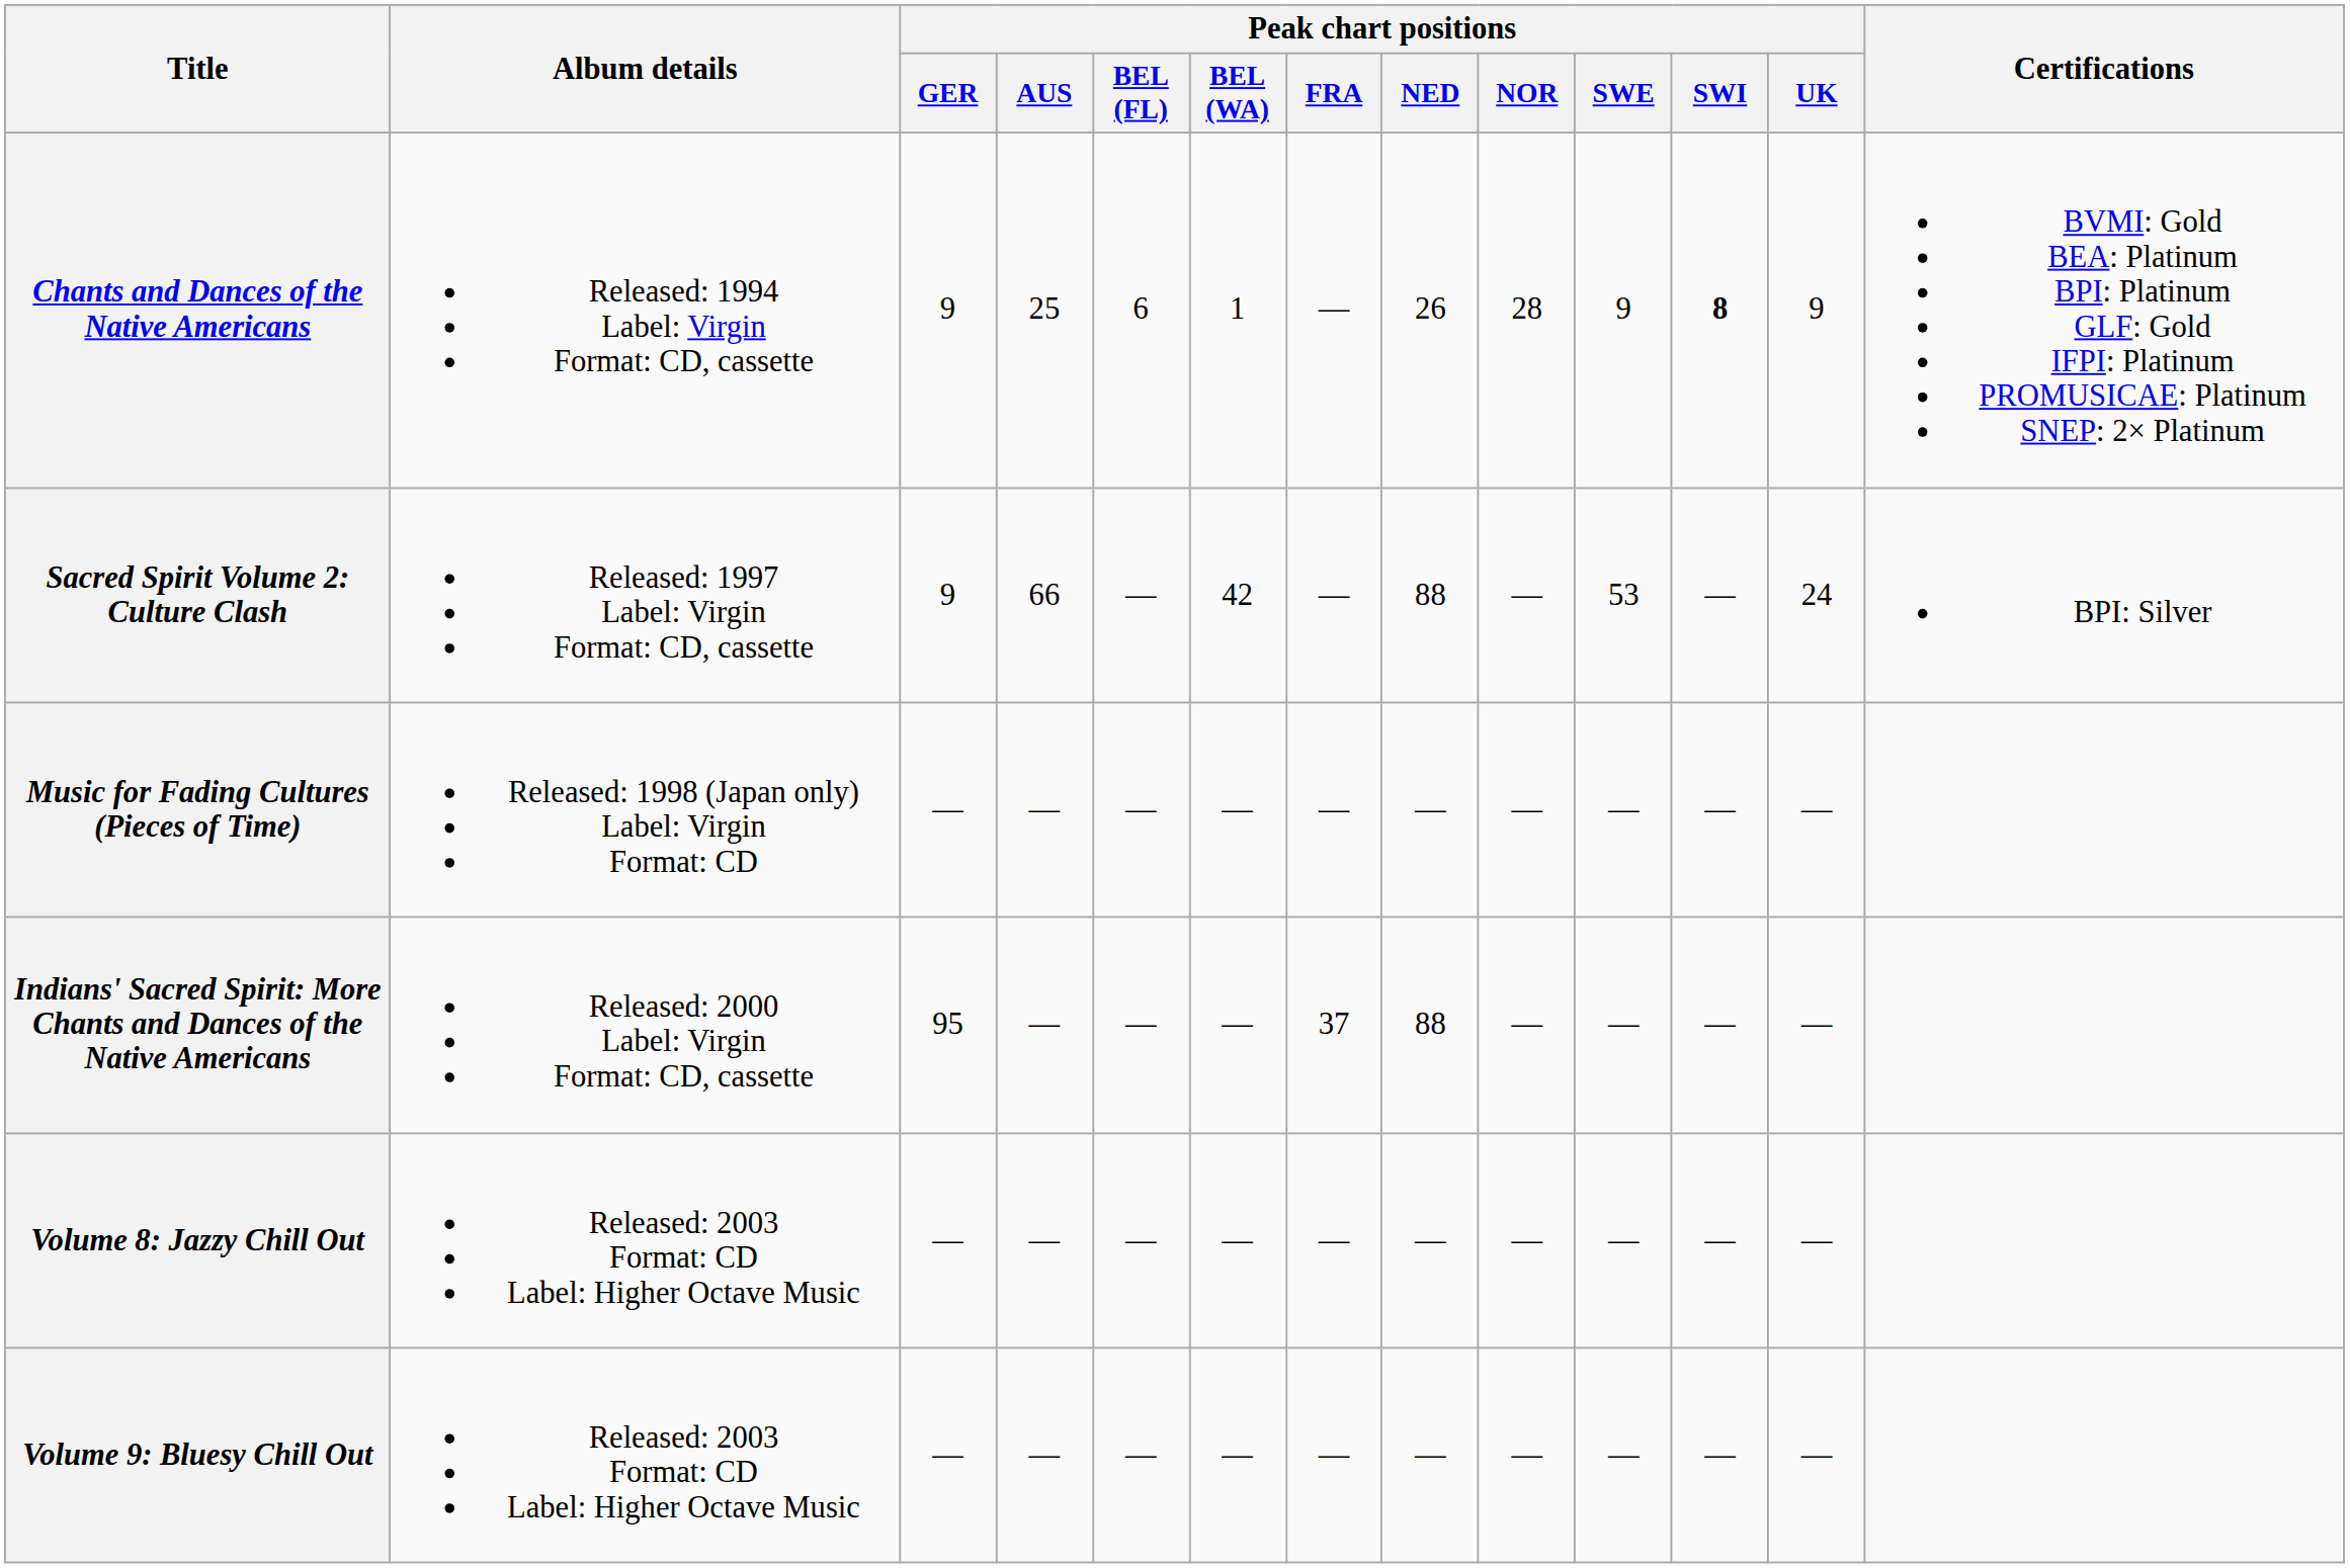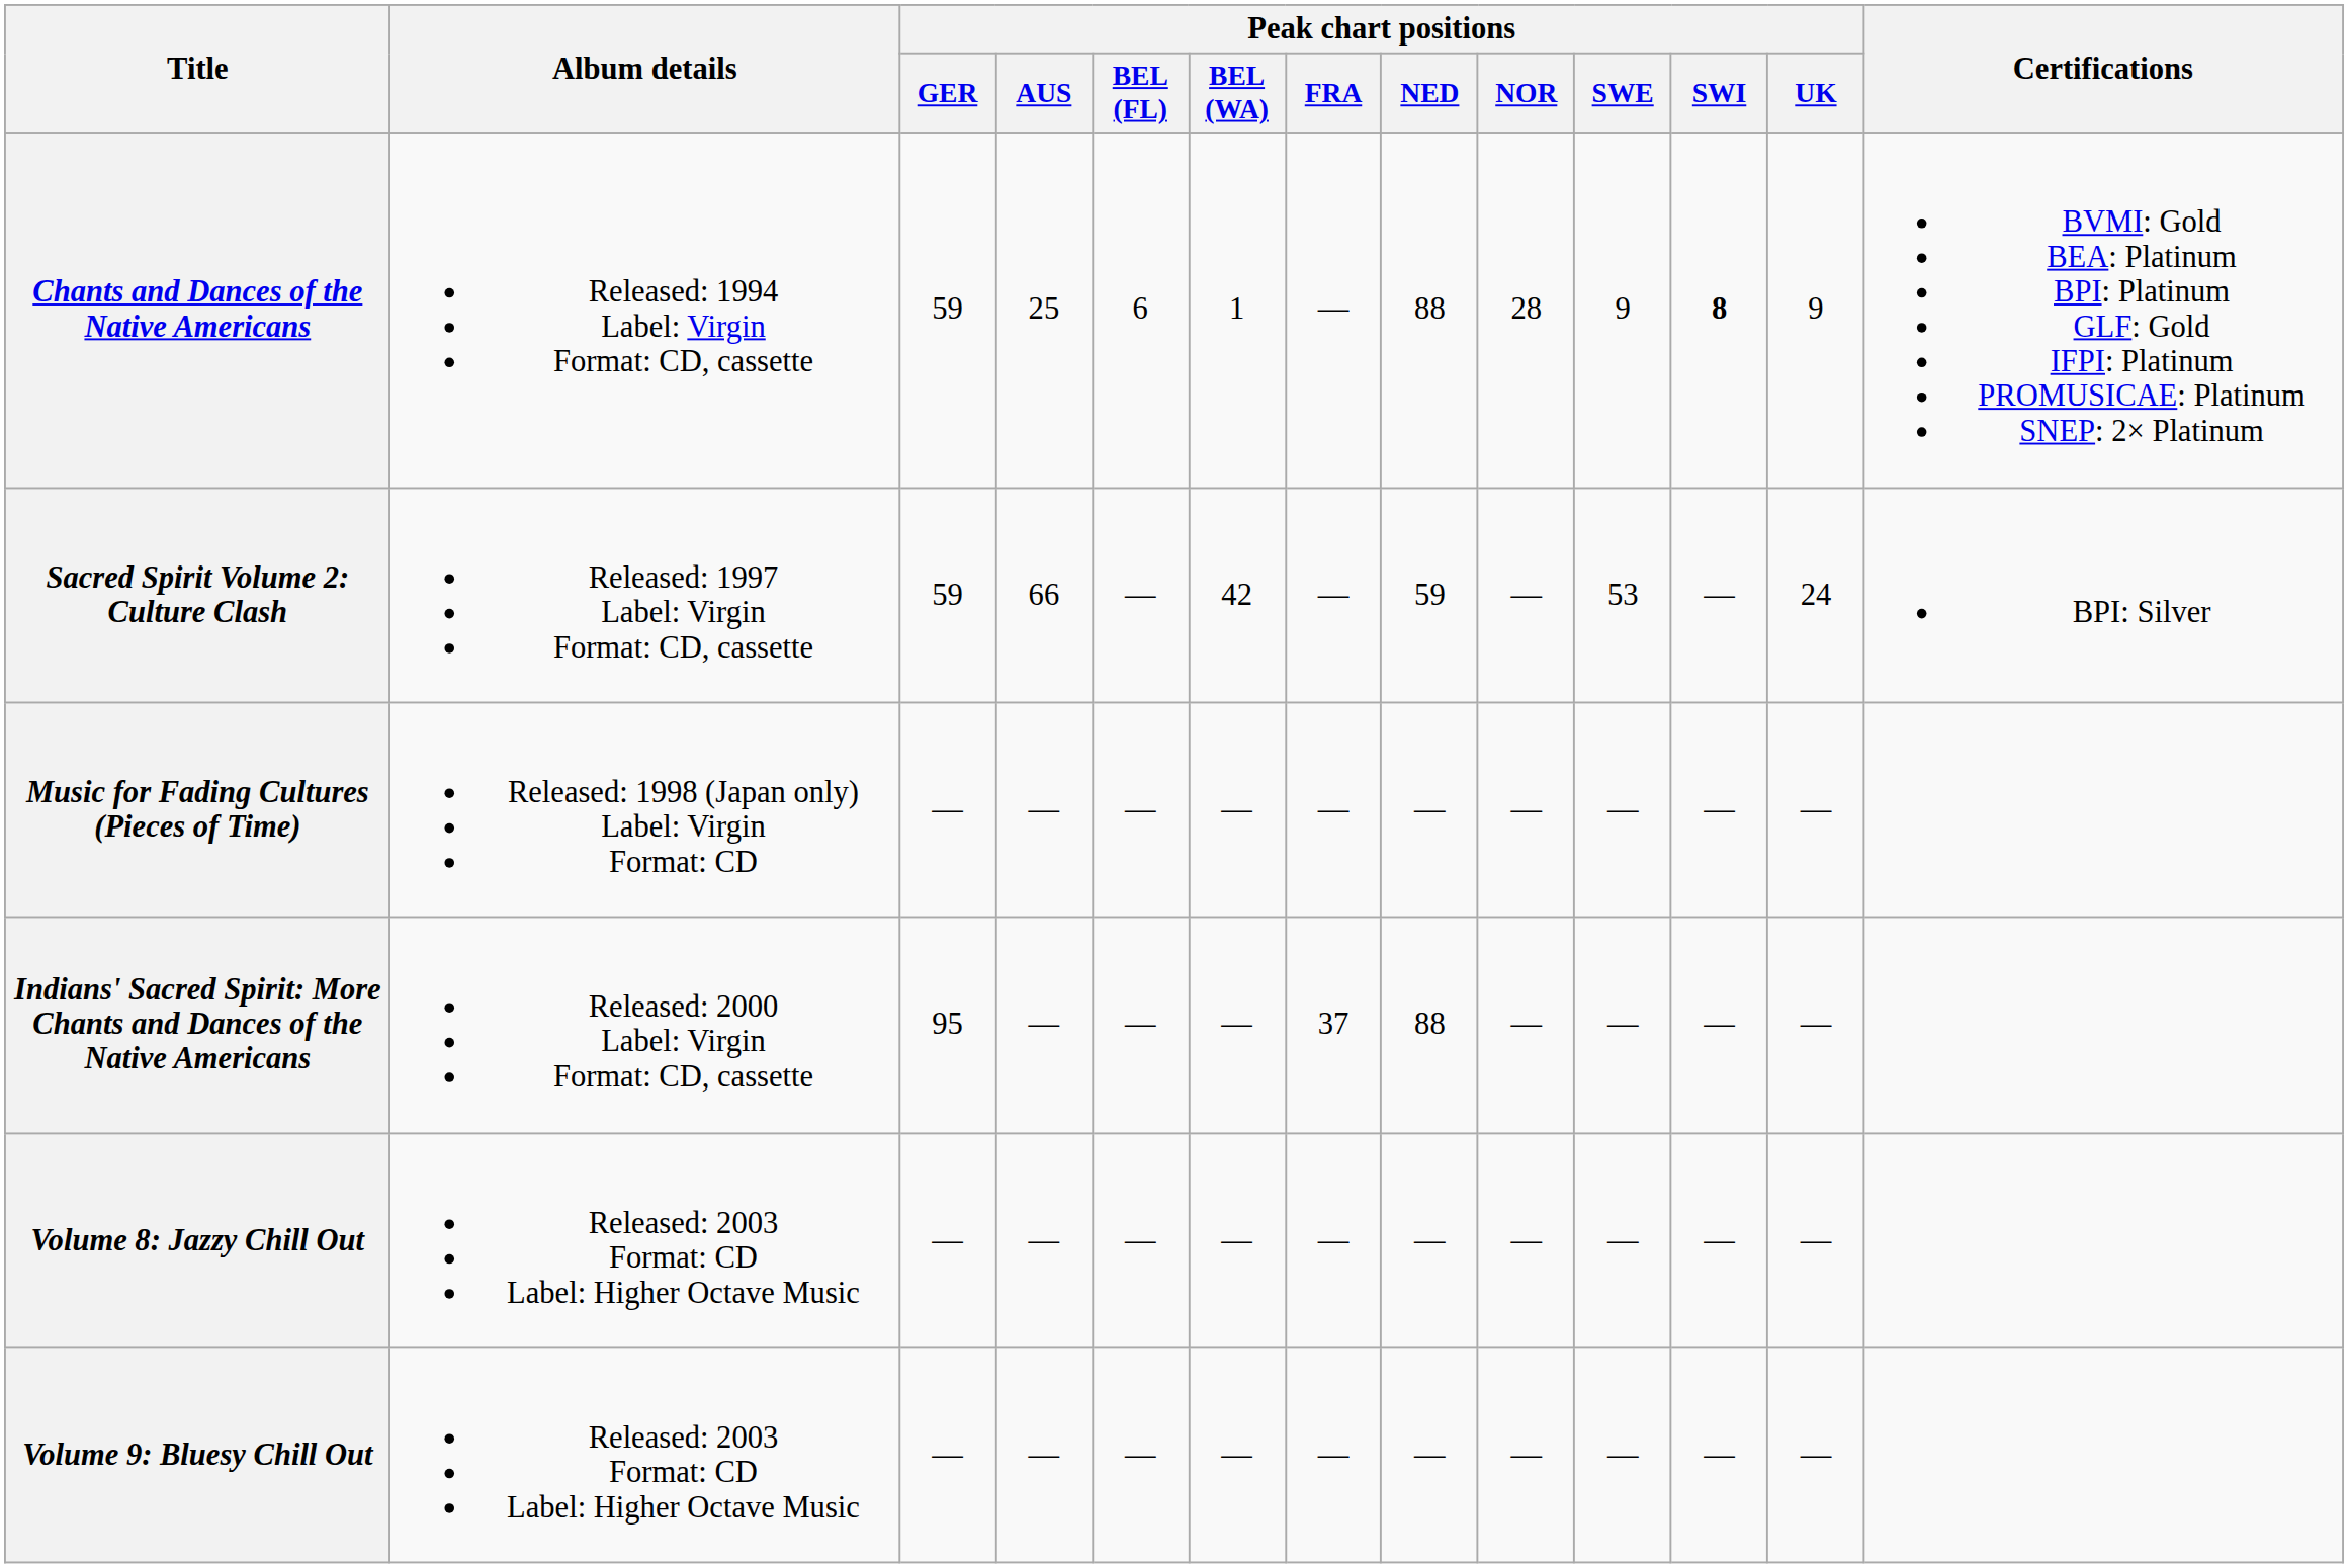Chants and Dances of the Native Americans | Peak chart positions / GER: 9 -> 59
Chants and Dances of the Native Americans | Peak chart positions / NED: 26 -> 88
Sacred Spirit Volume 2: Culture Clash | Peak chart positions / GER: 9 -> 59
Sacred Spirit Volume 2: Culture Clash | Peak chart positions / NED: 88 -> 59
